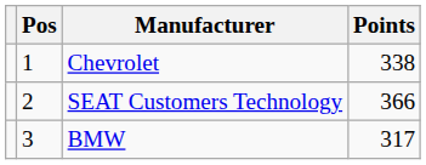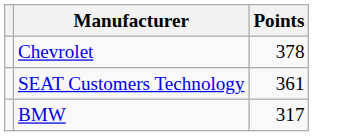- column: Pos | 1 | 2 | 3
Chevrolet | Points: 338 -> 378
SEAT Customers Technology | Points: 366 -> 361
